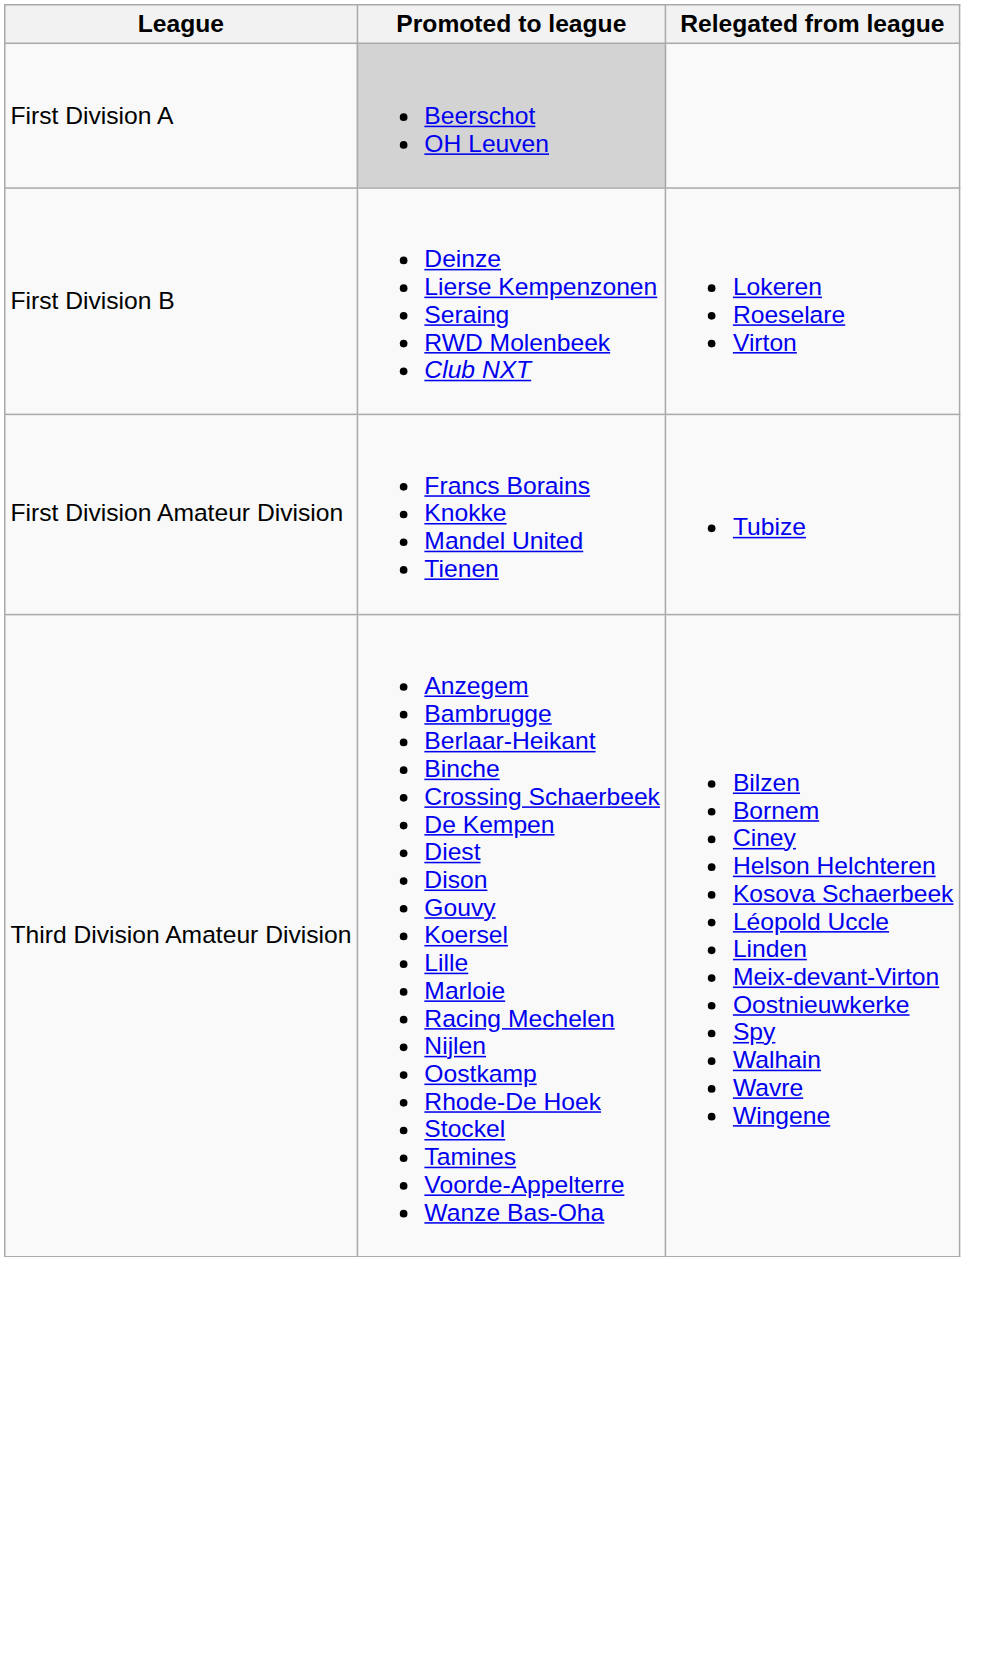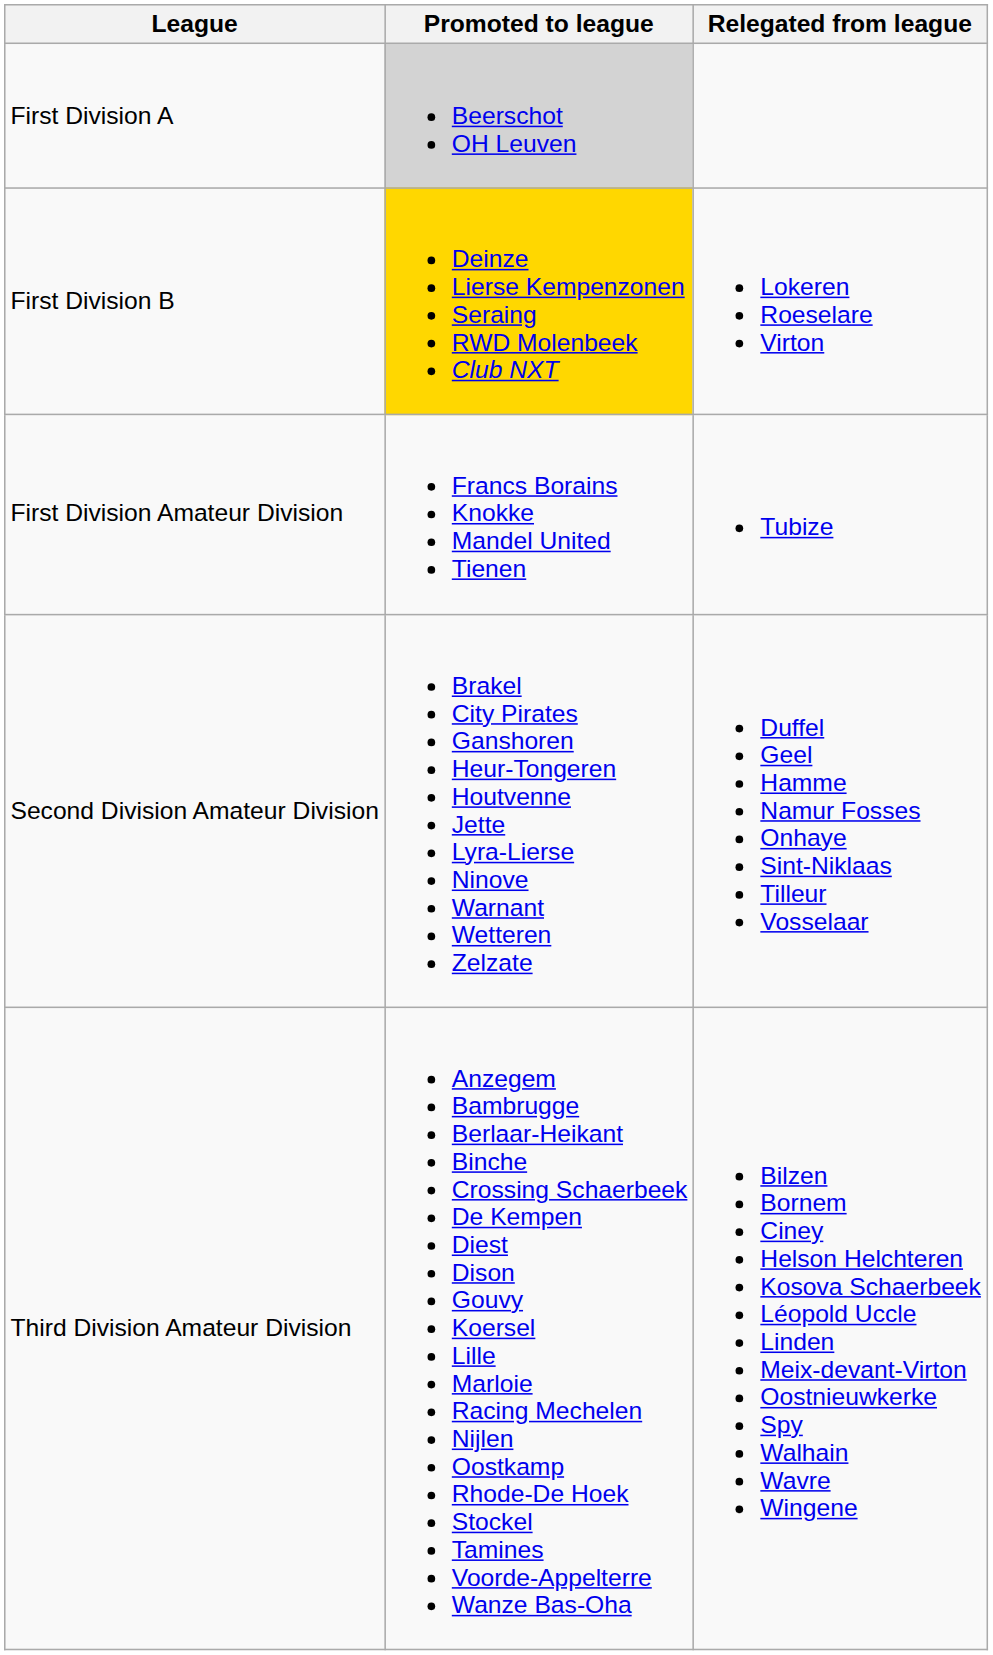First Division B | Promoted to league: no background -> gold background
+ row: Second Division Amateur Division | Brakel City Pirates Ganshoren Heur-Tongeren Houtvenne Jette Lyra-Lierse Ninove Warnant Wetteren Zelzate | Duffel Geel Hamme Namur Fosses Onhaye Sint-Niklaas Tilleur Vosselaar
